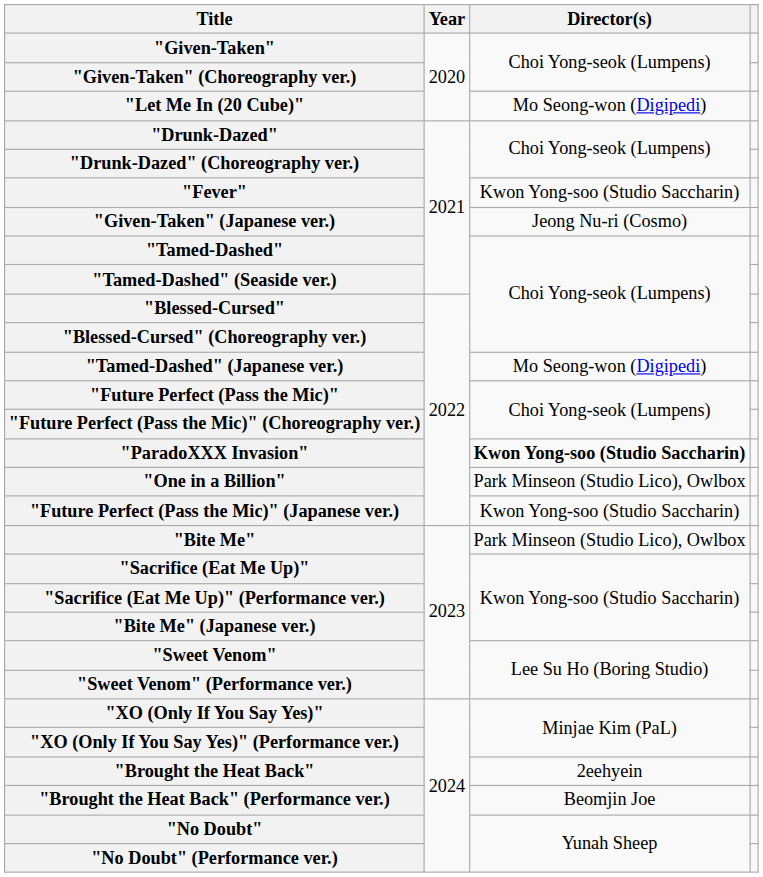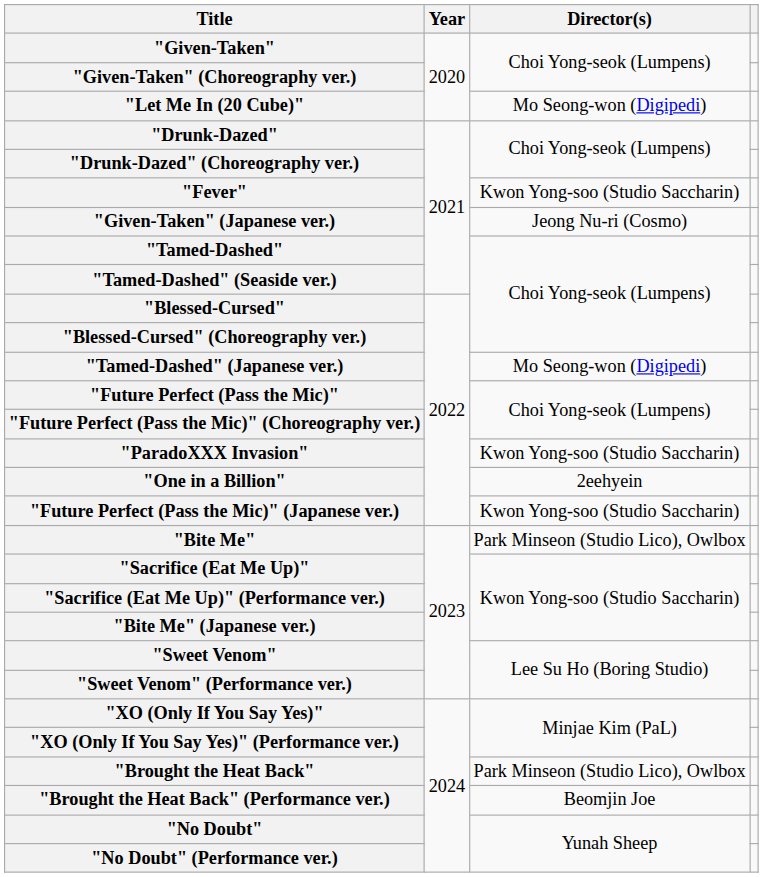"ParadoXXX Invasion" | Director(s): bold -> normal
"One in a Billion" | Director(s): Park Minseon (Studio Lico), Owlbox -> 2eehyein
"Brought the Heat Back" | Director(s): 2eehyein -> Park Minseon (Studio Lico), Owlbox
